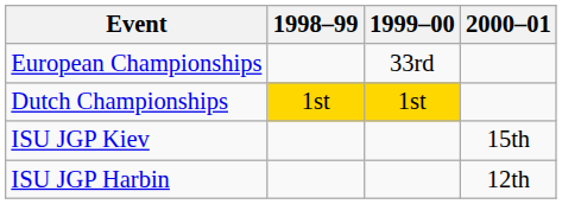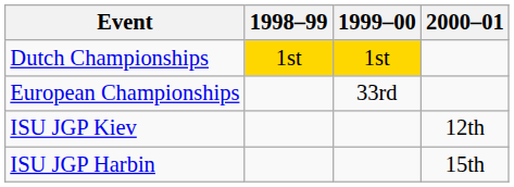rows swapped: European Championships <-> Dutch Championships
ISU JGP Kiev | 2000–01: 15th -> 12th
ISU JGP Harbin | 2000–01: 12th -> 15th
